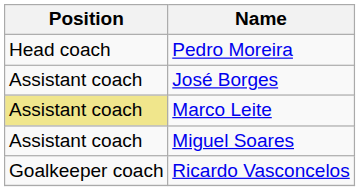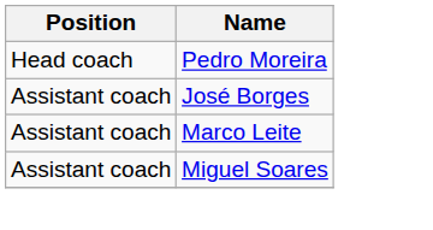Marco Leite | Position: khaki background -> no background
- row: Goalkeeper coach | Ricardo Vasconcelos
